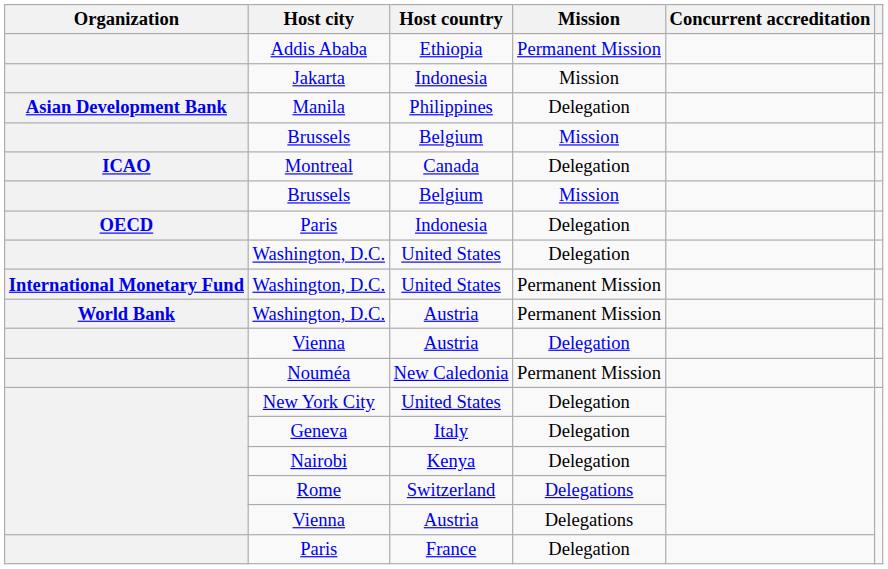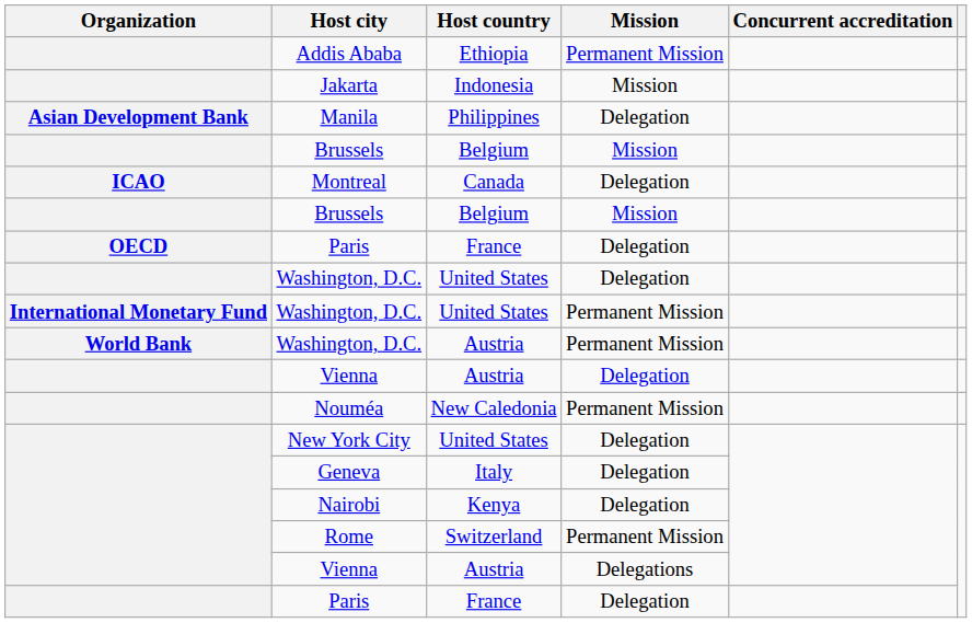OECD / Paris | Host country: Indonesia -> France
Rome | Mission: Delegations -> Permanent Mission
